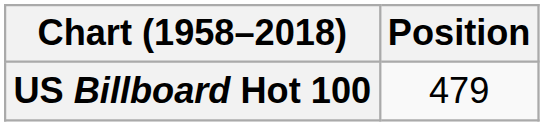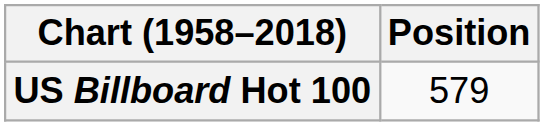US Billboard Hot 100 | Position: 479 -> 579
